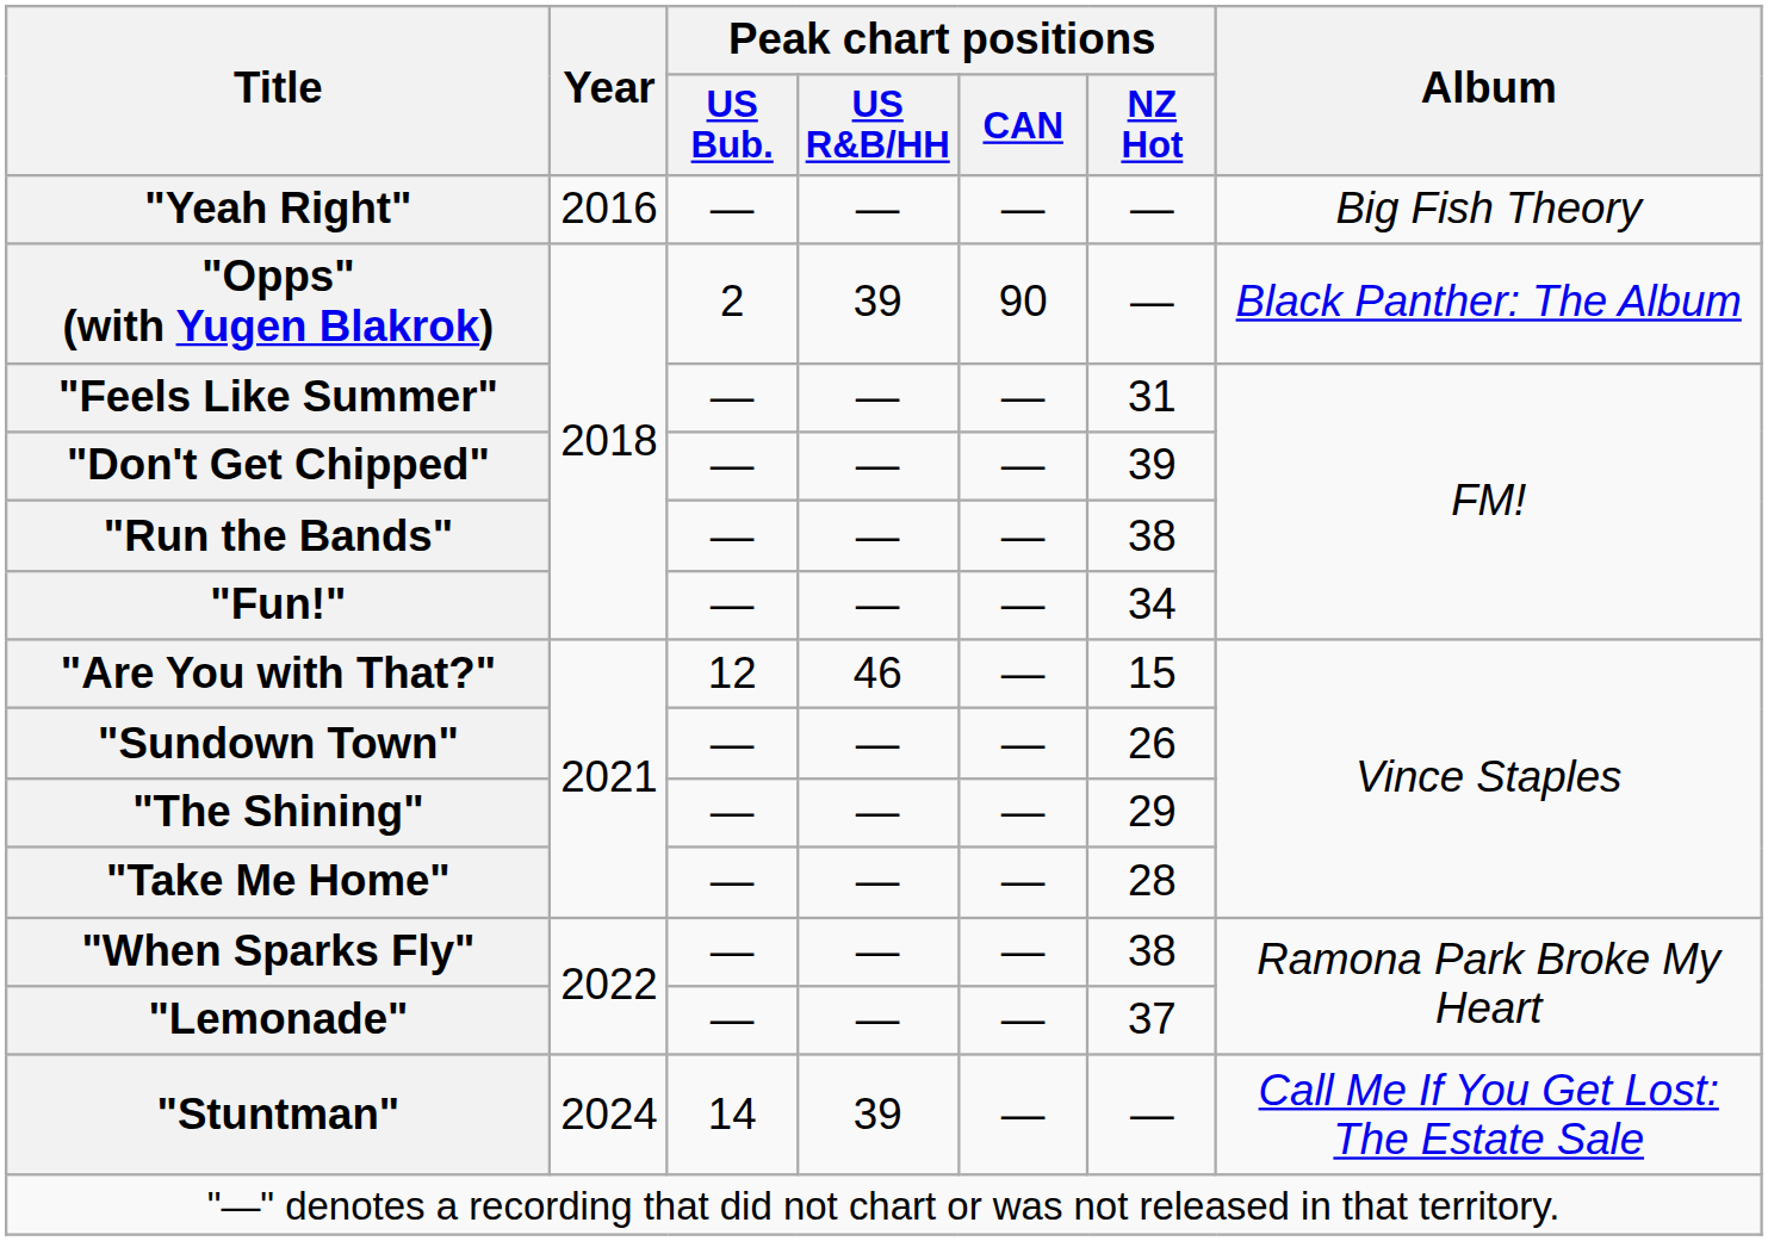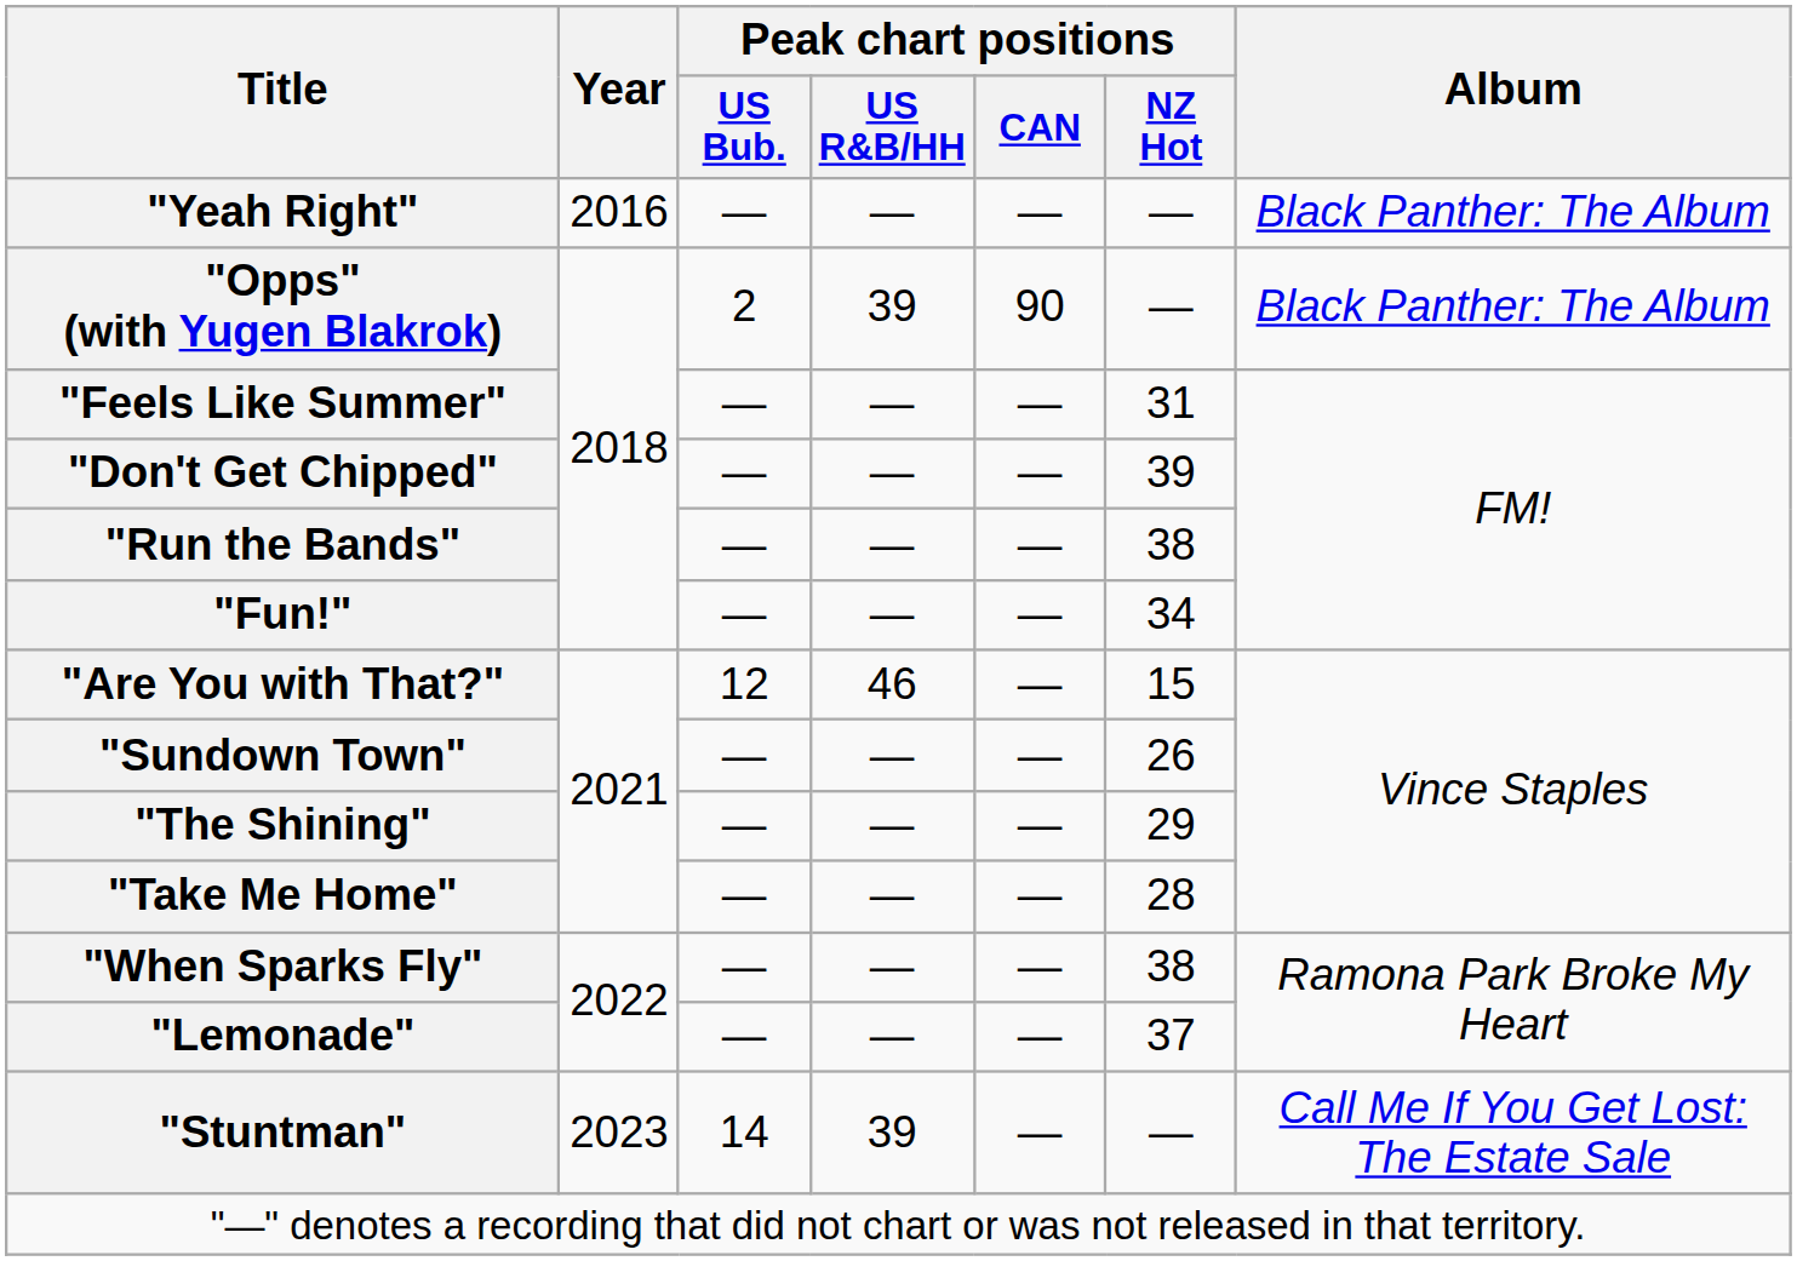"Yeah Right" | Album: Big Fish Theory -> Black Panther: The Album
"Stuntman" | Year: 2024 -> 2023
